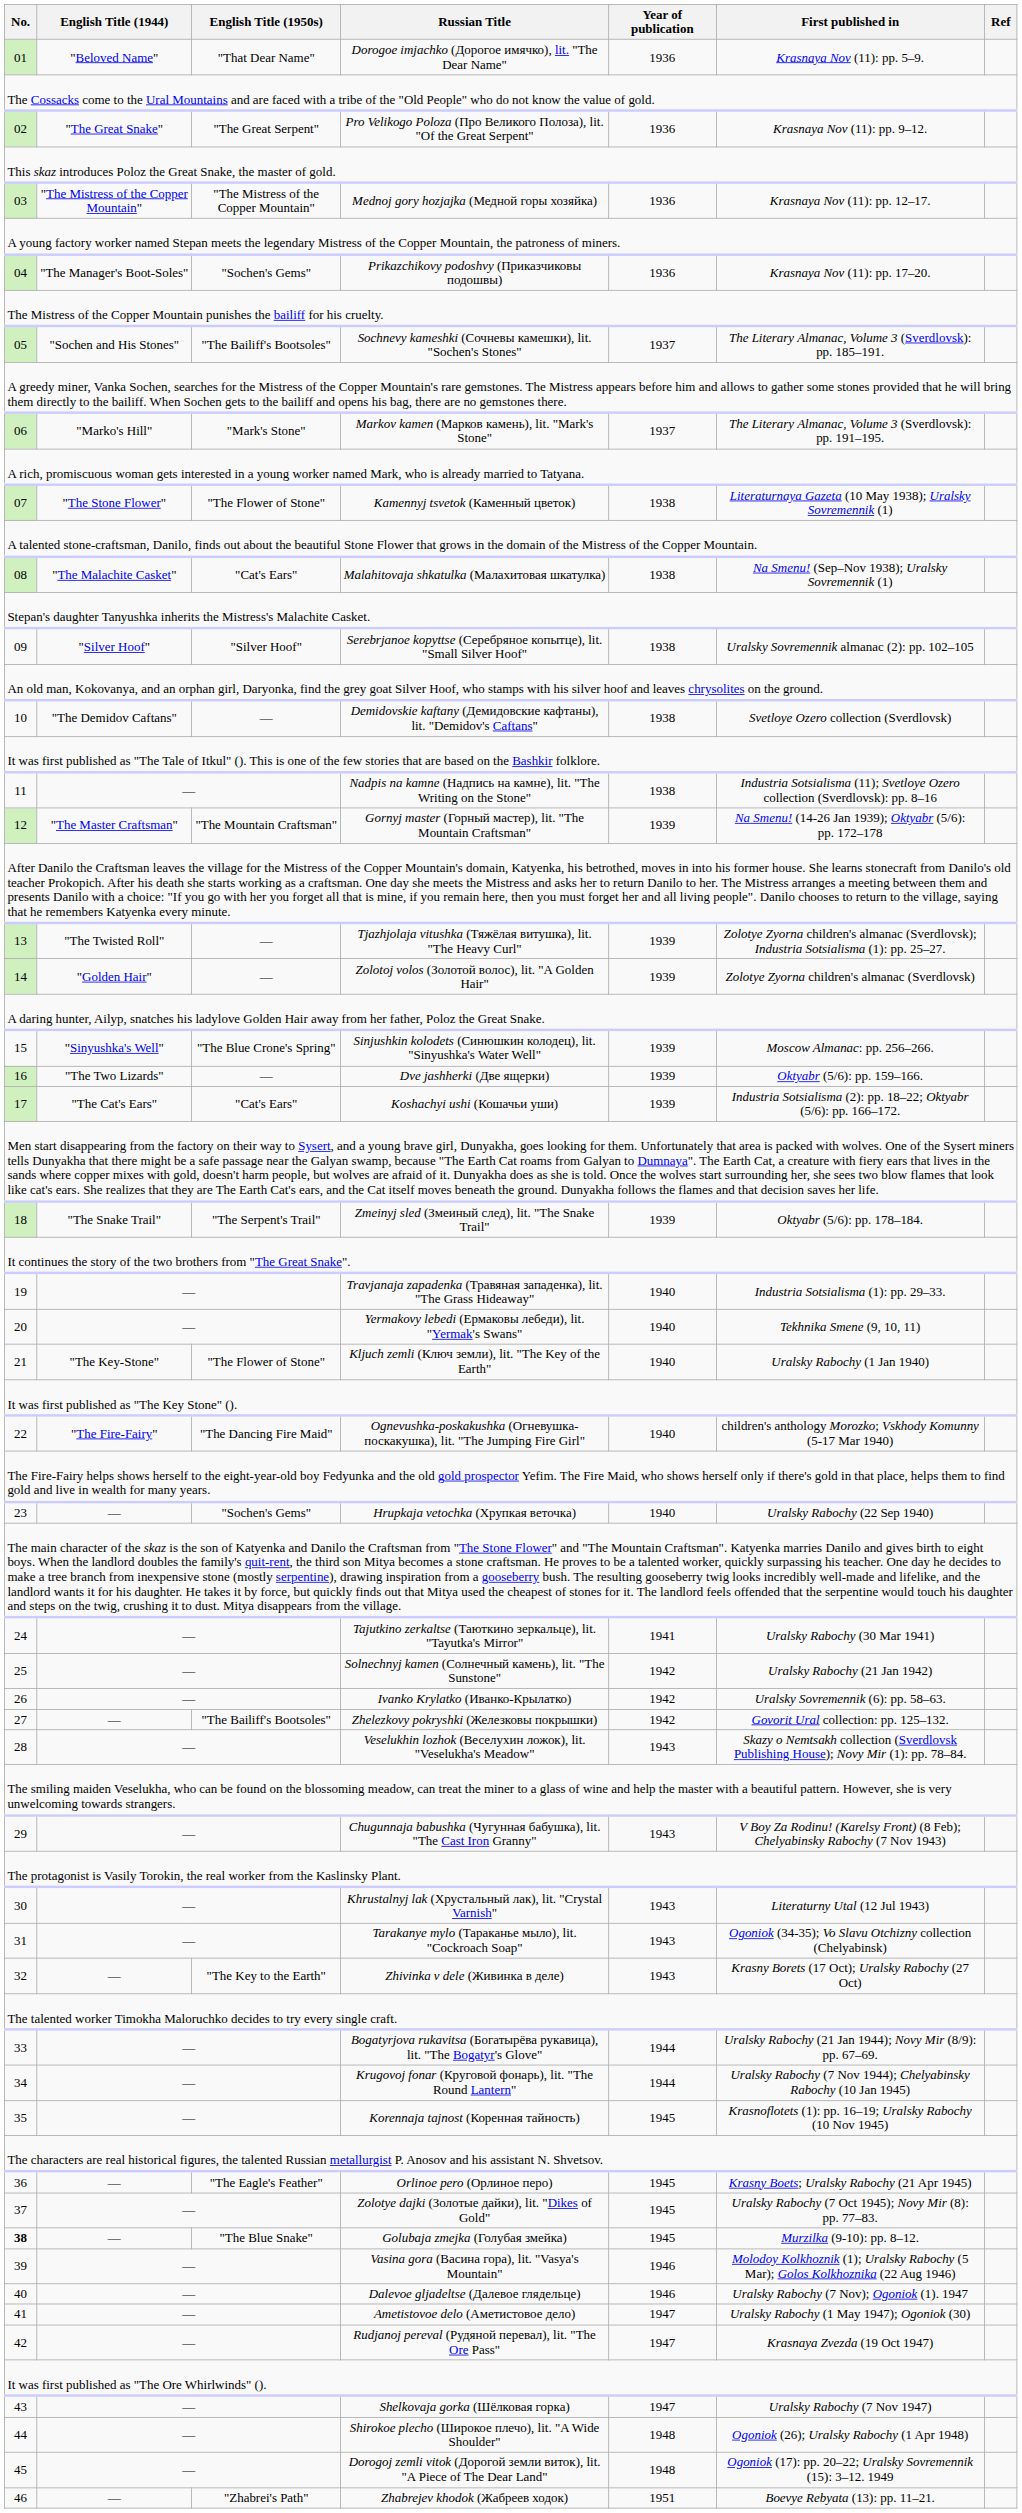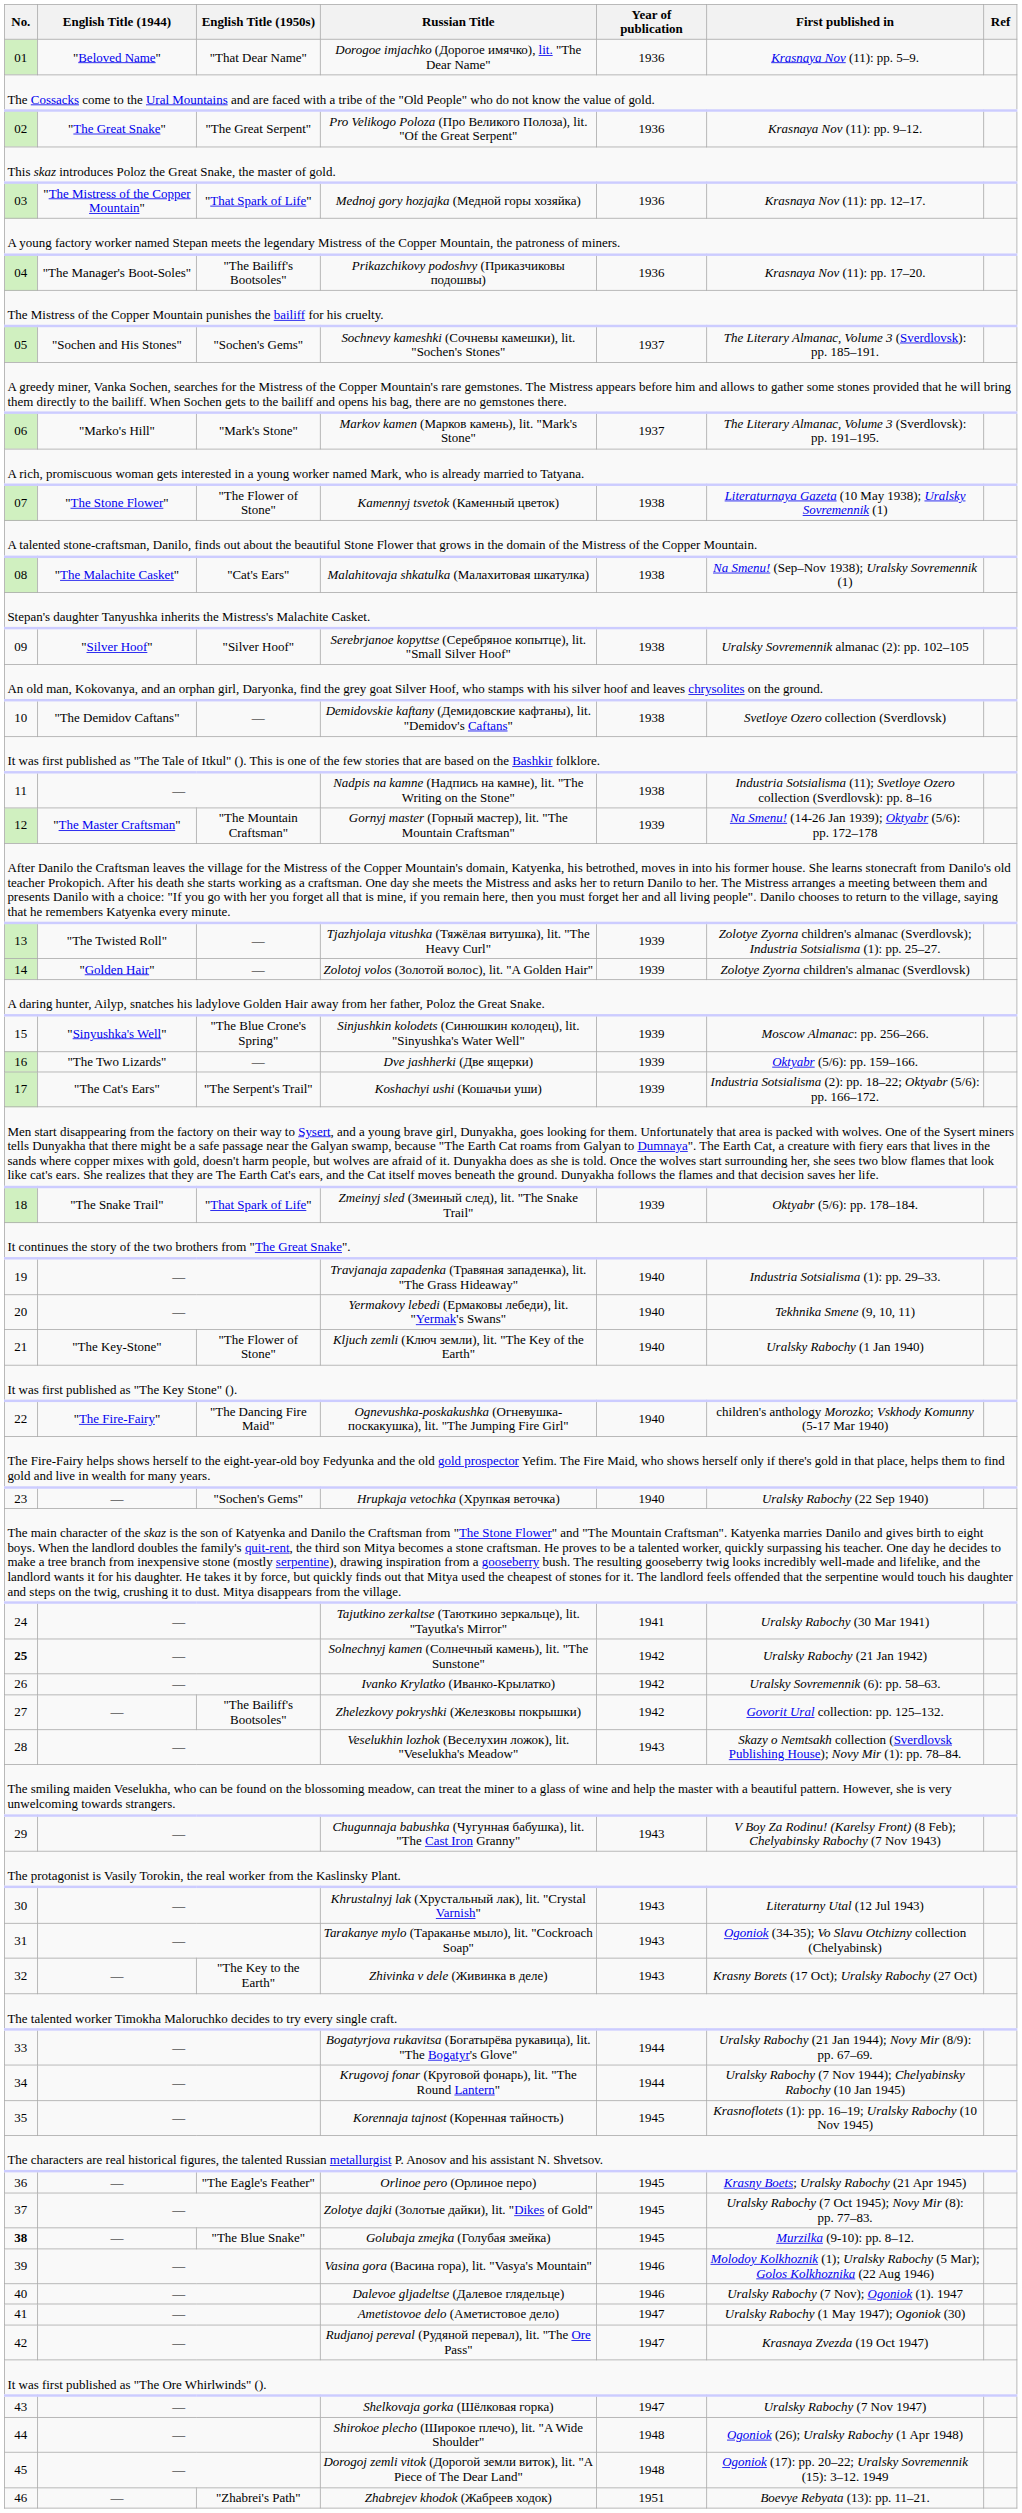Mednoj gory hozjajka (Медной горы хозяйка) | English Title (1950s): "The Mistress of the Copper Mountain" -> "That Spark of Life"
Prikazchikovy podoshvy (Приказчиковы подошвы) | English Title (1950s): "Sochen's Gems" -> "The Bailiff's Bootsoles"
Sochnevy kameshki (Сочневы камешки), lit. "Sochen's Stones" | English Title (1950s): "The Bailiff's Bootsoles" -> "Sochen's Gems"
Koshachyi ushi (Кошачьи уши) | English Title (1950s): "Cat's Ears" -> "The Serpent's Trail"
Zmeinyj sled (Змеиный след), lit. "The Snake Trail" | English Title (1950s): "The Serpent's Trail" -> "That Spark of Life"
Solnechnyj kamen (Солнечный камень), lit. "The Sunstone" | No.: normal -> bold
